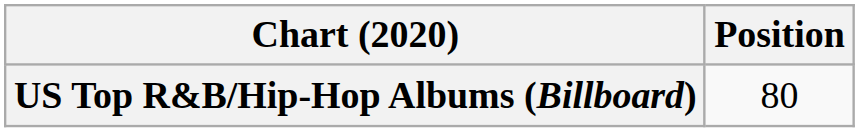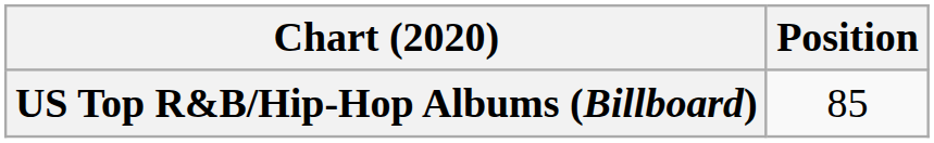US Top R&B/Hip-Hop Albums (Billboard) | Position: 80 -> 85
